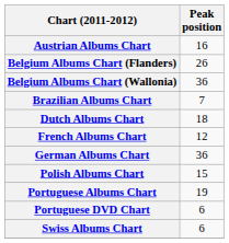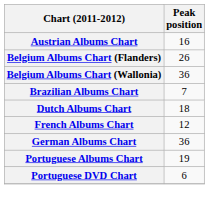- row: Polish Albums Chart | 15
- row: Swiss Albums Chart | 6
